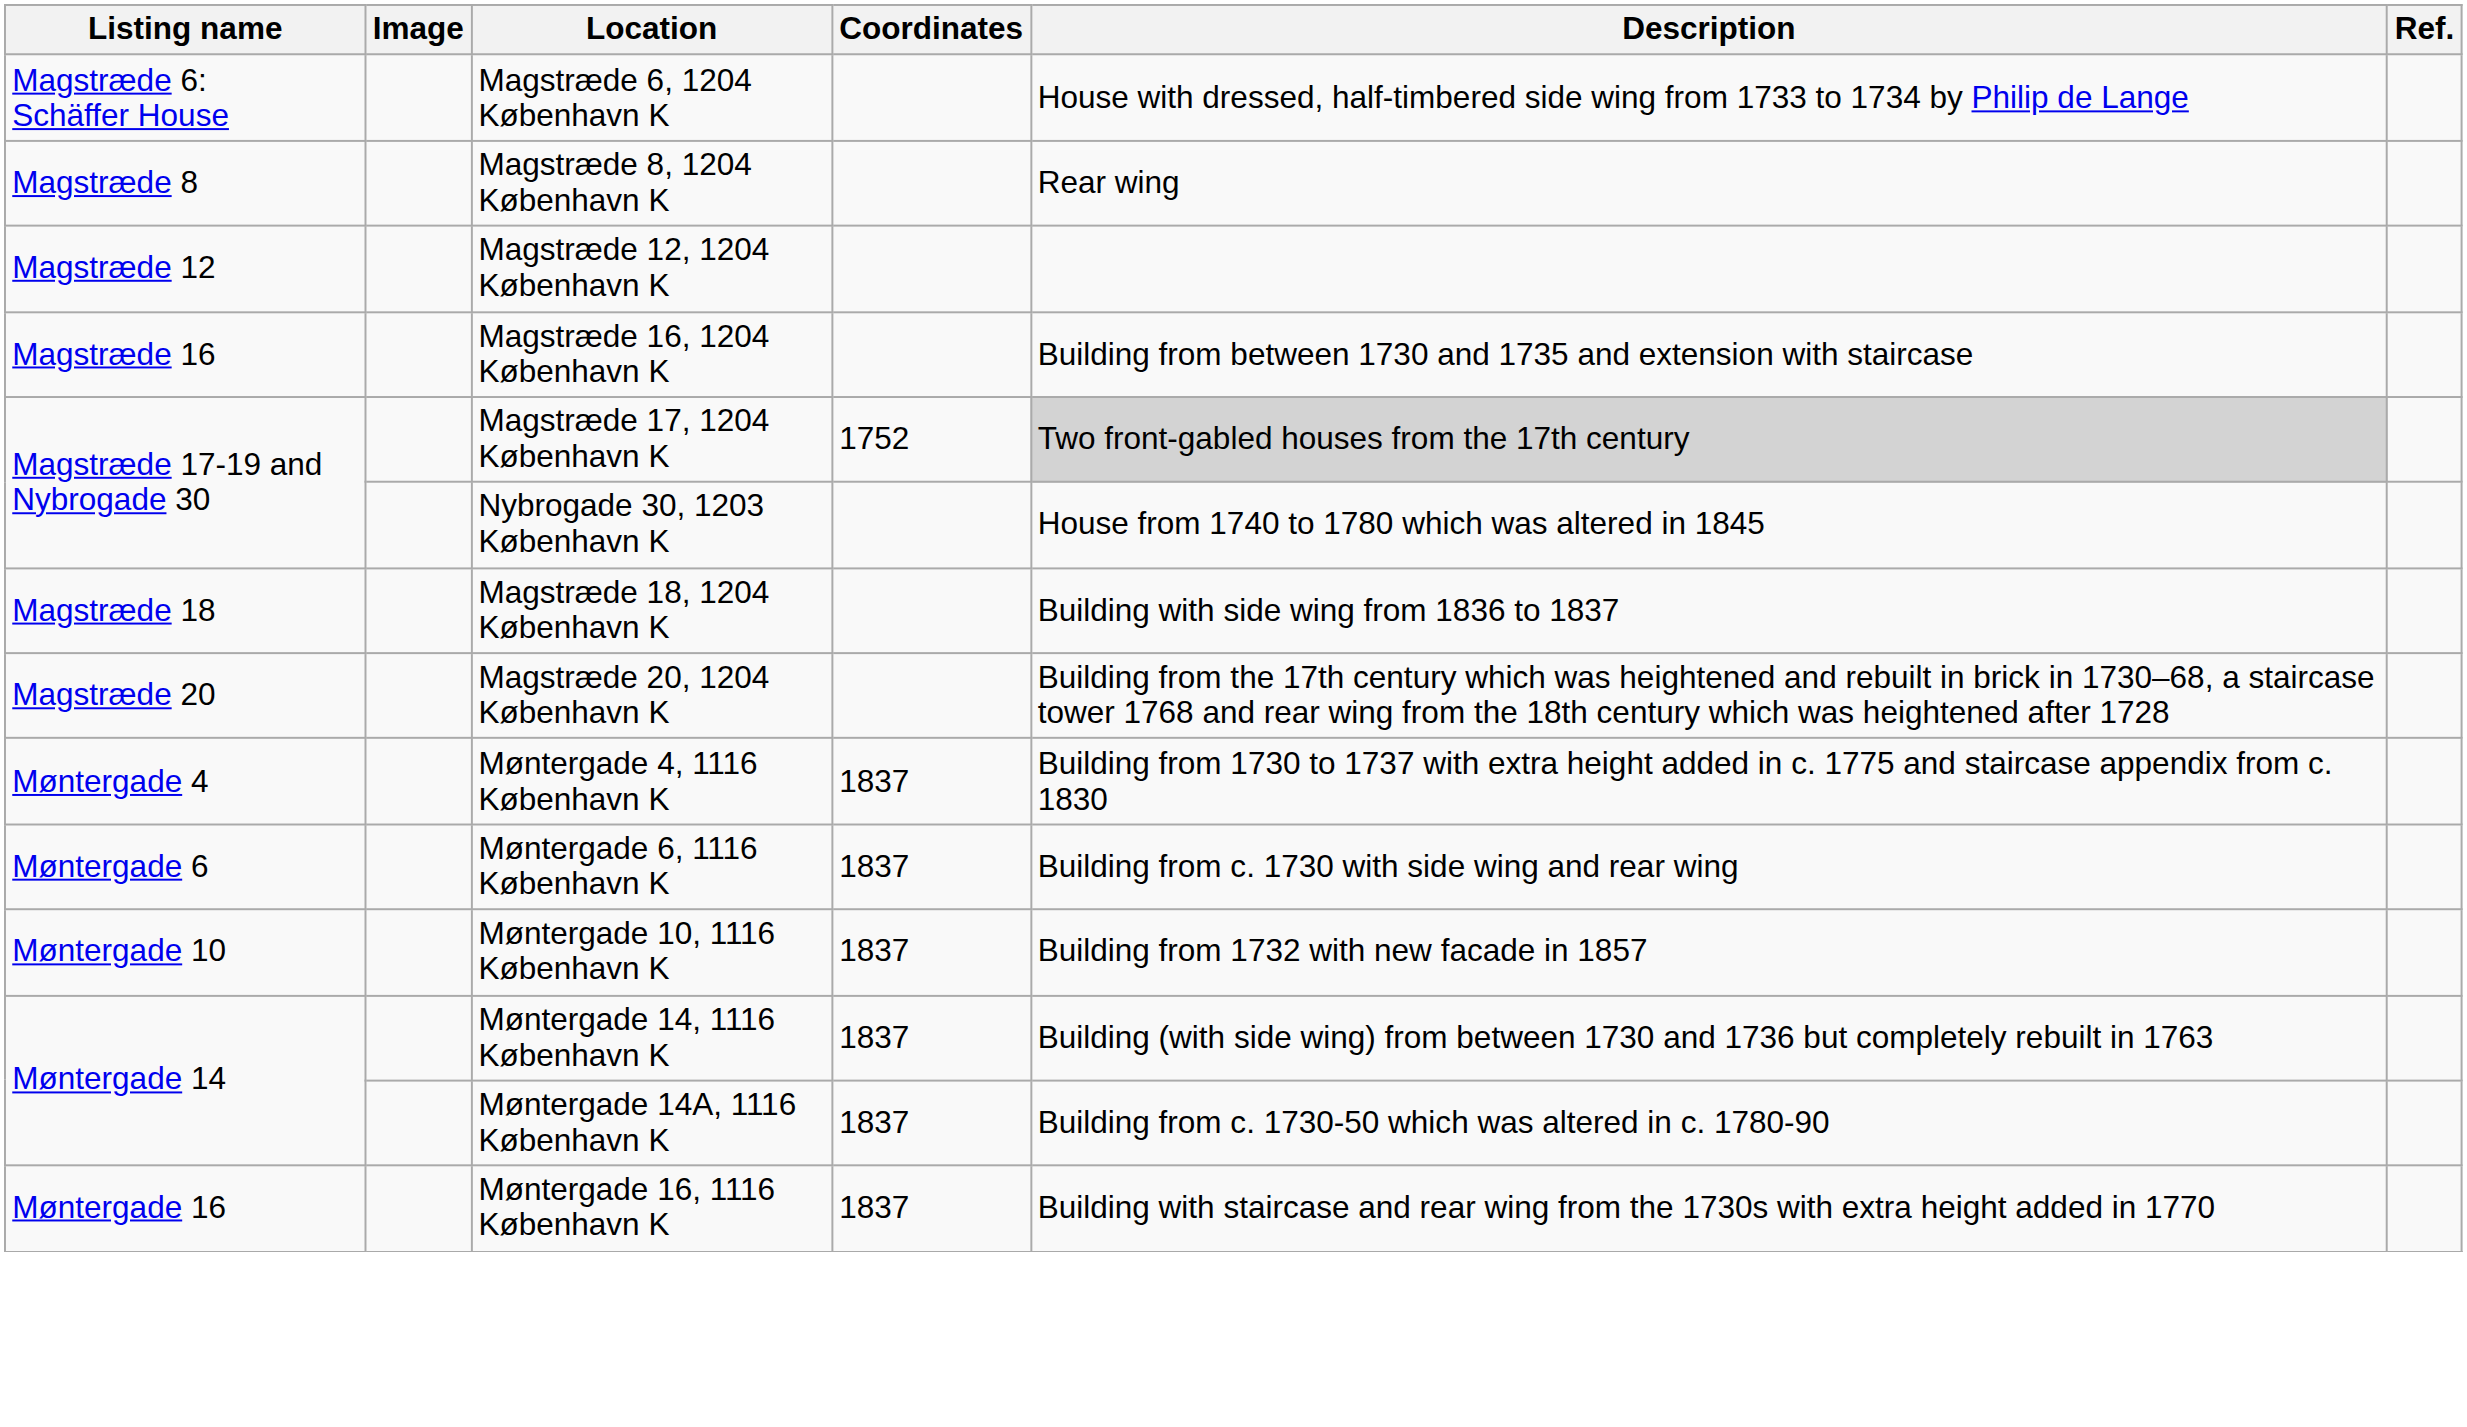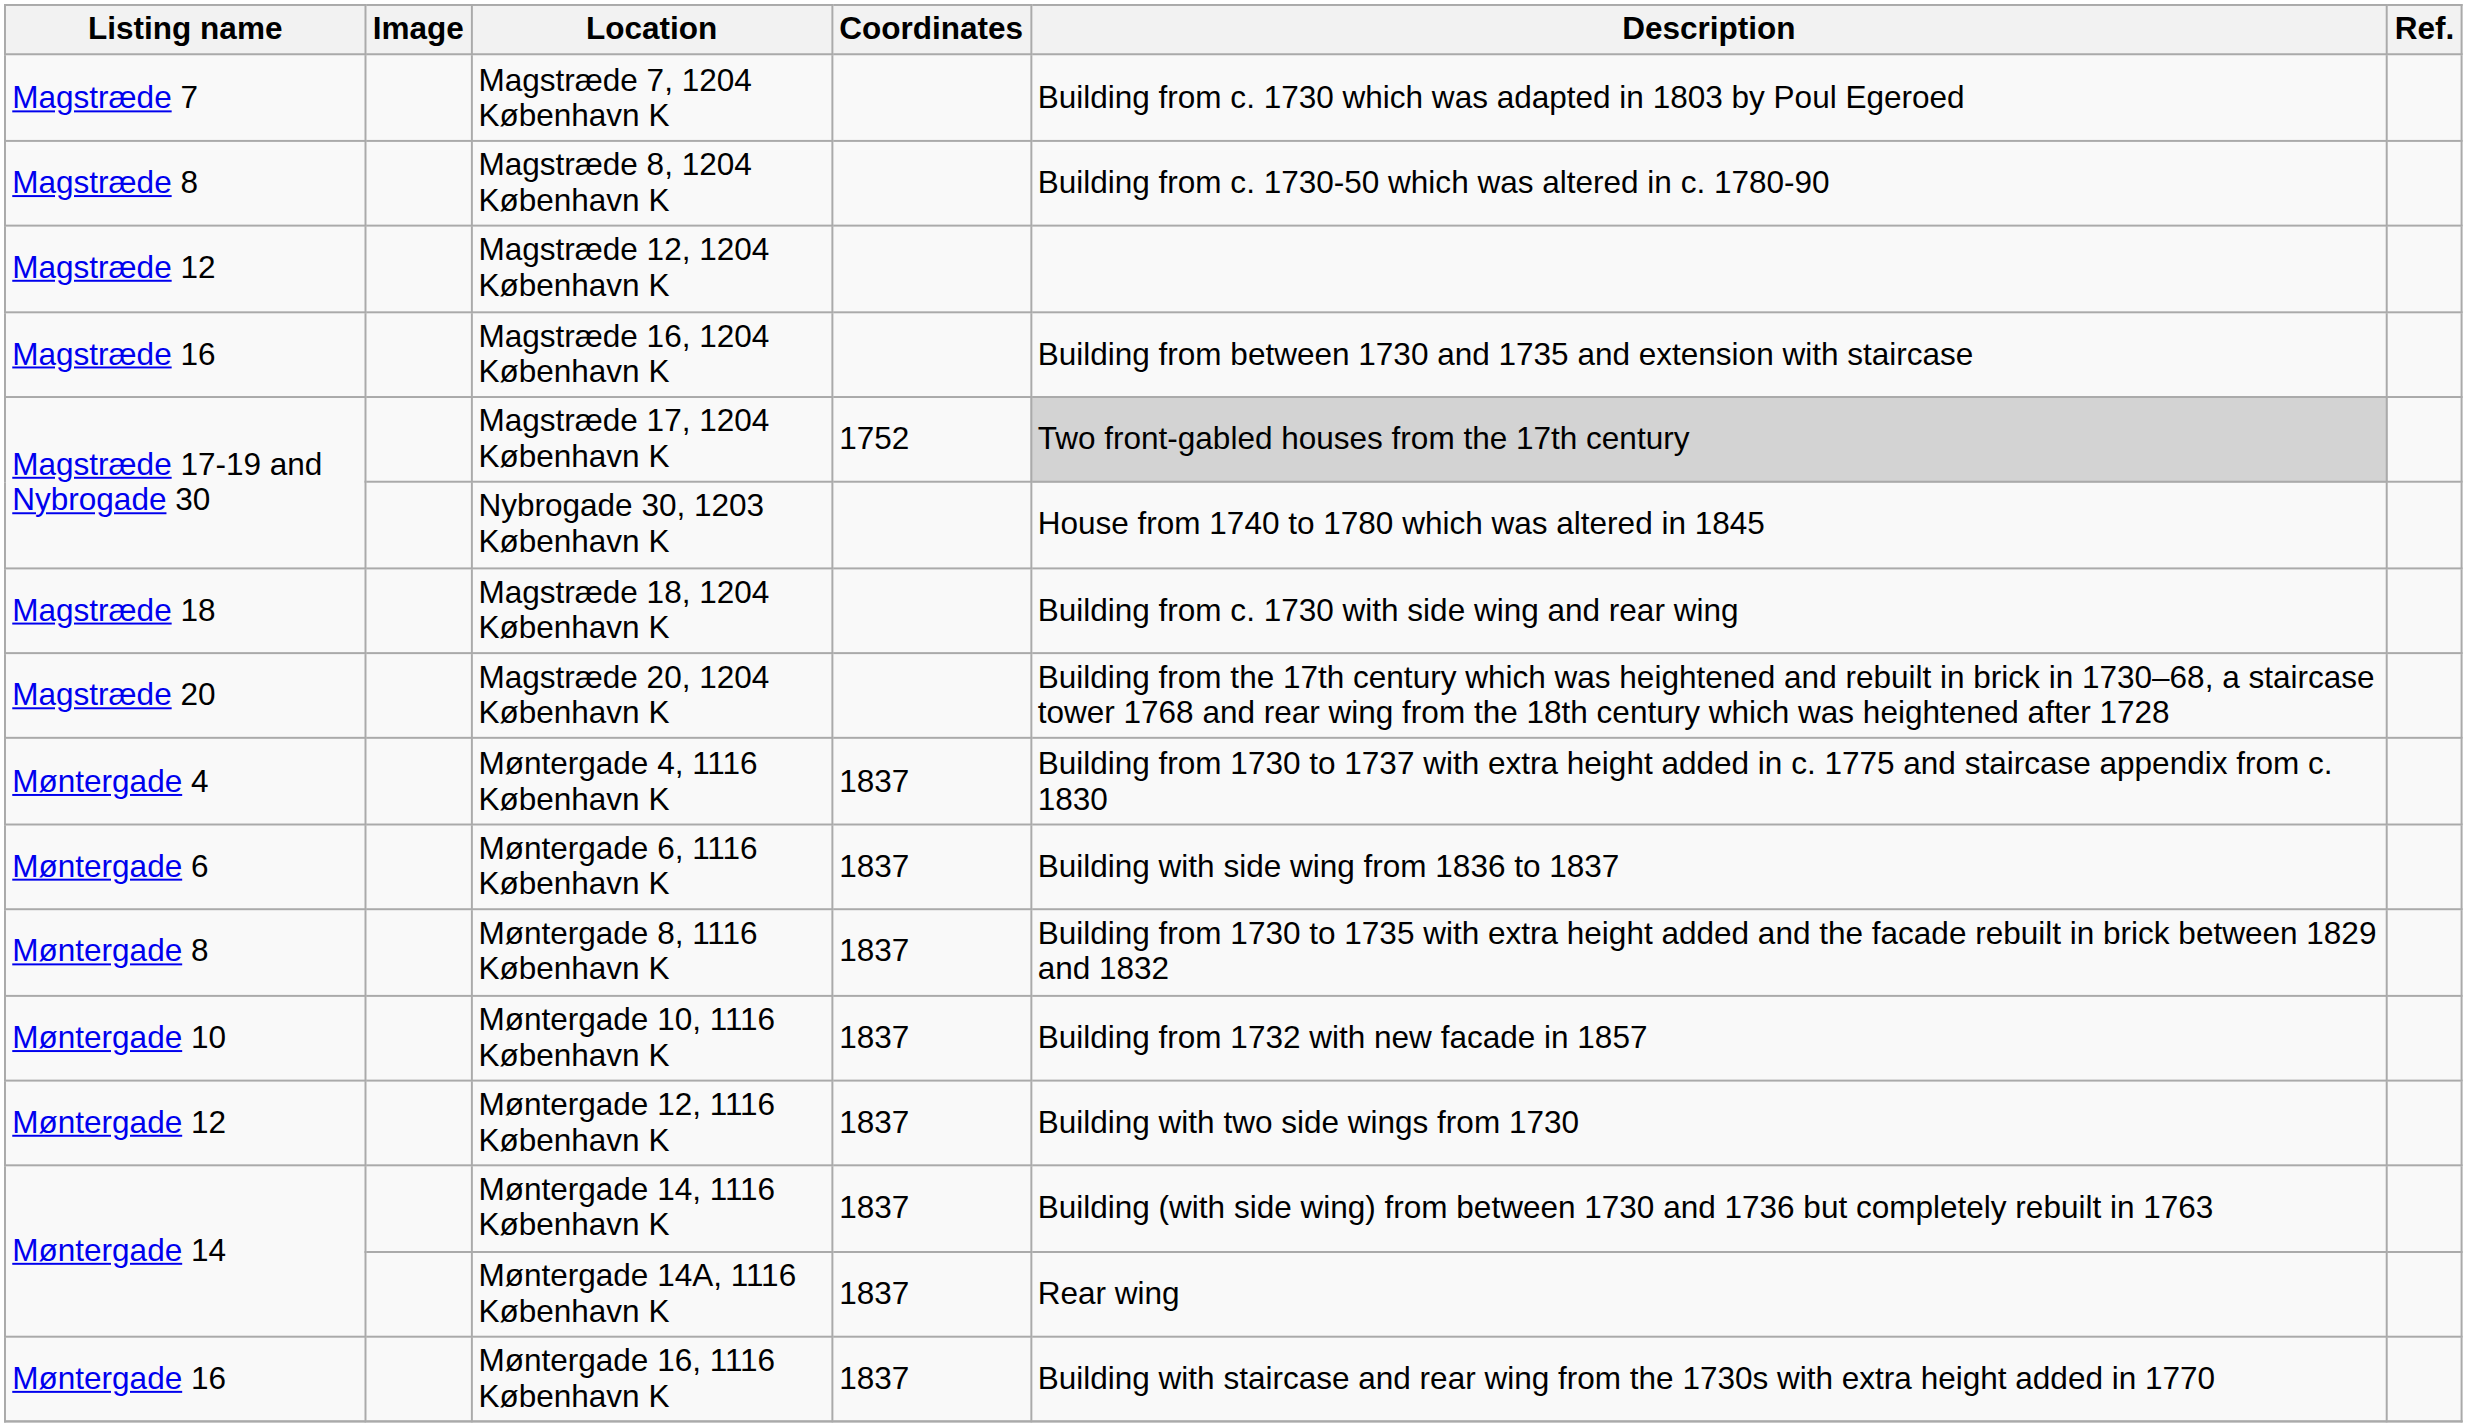- row: Magstræde 6: Schäffer House | Magstræde 6, 1204 København K | House with dressed, half-timbered side wing from 1733 to 1734 by Philip de Lange
+ row: Magstræde 7 | Magstræde 7, 1204 København K | Building from c. 1730 which was adapted in 1803 by Poul Egeroed
Magstræde 8, 1204 København K | Description: Rear wing -> Building from c. 1730-50 which was altered in c. 1780-90
Magstræde 18, 1204 København K | Description: Building with side wing from 1836 to 1837 -> Building from c. 1730 with side wing and rear wing
Møntergade 6, 1116 København K | Description: Building from c. 1730 with side wing and rear wing -> Building with side wing from 1836 to 1837
+ row: Møntergade 8 | Møntergade 8, 1116 København K | 1837 | Building from 1730 to 1735 with extra height added and the facade rebuilt in brick between 1829 and 1832
+ row: Møntergade 12 | Møntergade 12, 1116 København K | 1837 | Building with two side wings from 1730
Møntergade 14A, 1116 København K | Description: Building from c. 1730-50 which was altered in c. 1780-90 -> Rear wing
